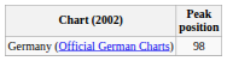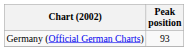Germany (Official German Charts) | Peak position: 98 -> 93
